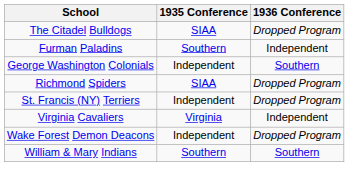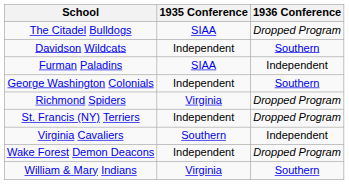+ row: Davidson Wildcats | Independent | Southern
Furman Paladins | 1935 Conference: Southern -> SIAA
Richmond Spiders | 1935 Conference: SIAA -> Virginia
Virginia Cavaliers | 1935 Conference: Virginia -> Southern
William & Mary Indians | 1935 Conference: Southern -> Virginia
